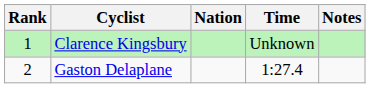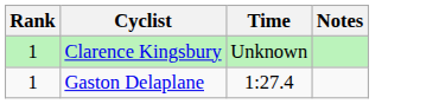- column: Nation
Gaston Delaplane | Rank: 2 -> 1
